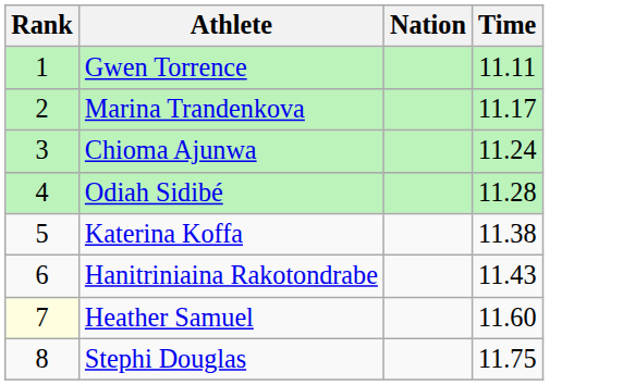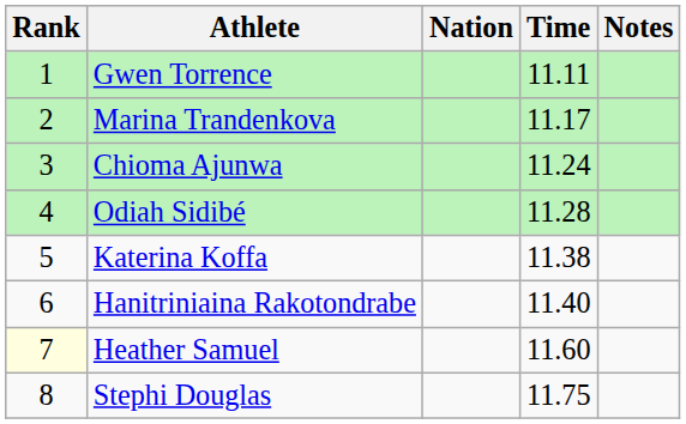+ column: Notes
Hanitriniaina Rakotondrabe | Time: 11.43 -> 11.40
